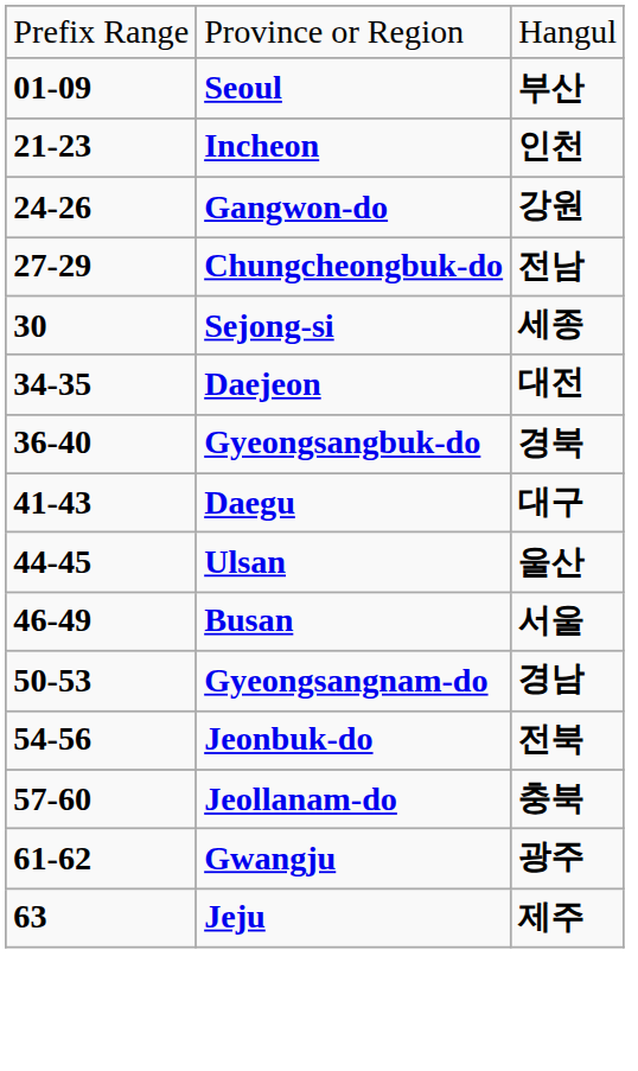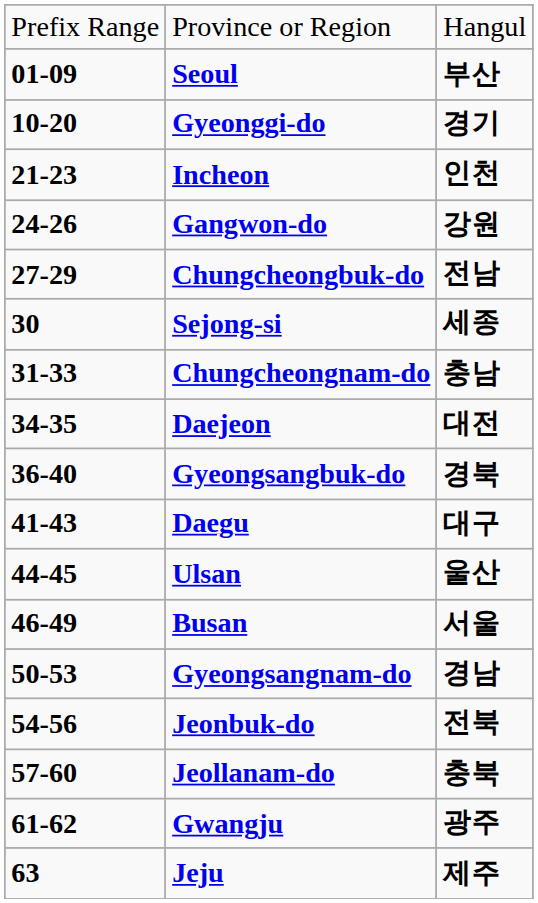+ row: 10-20 | Gyeonggi-do | 경기
+ row: 31-33 | Chungcheongnam-do | 충남
